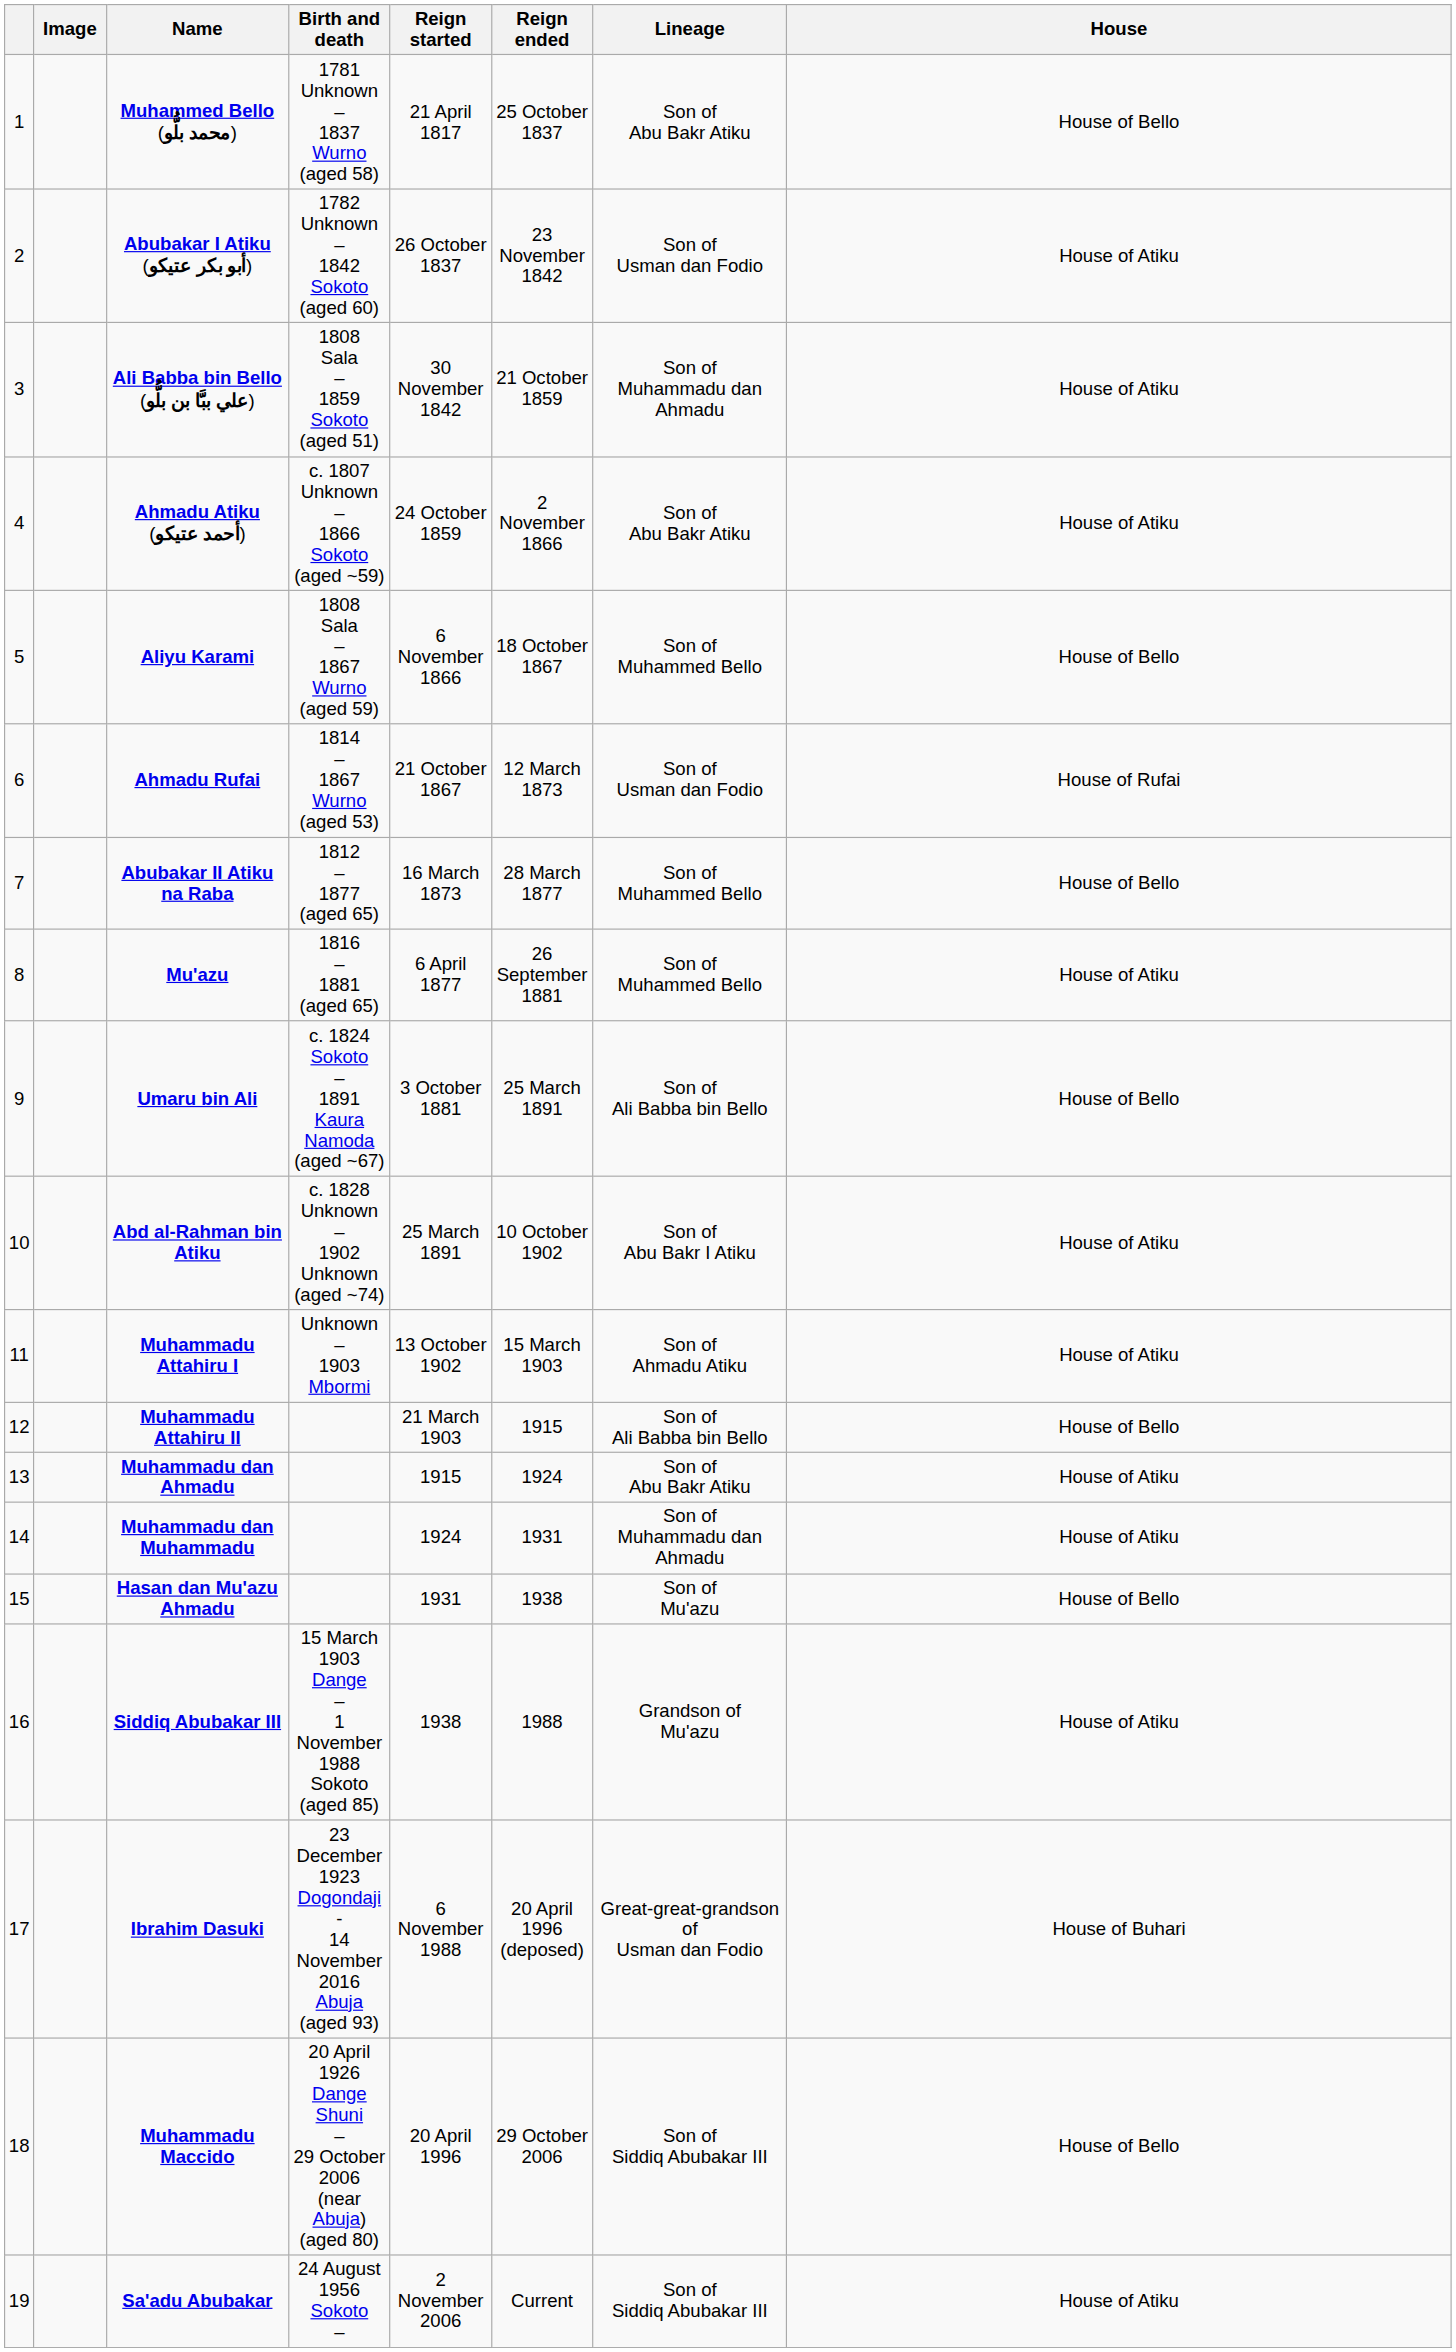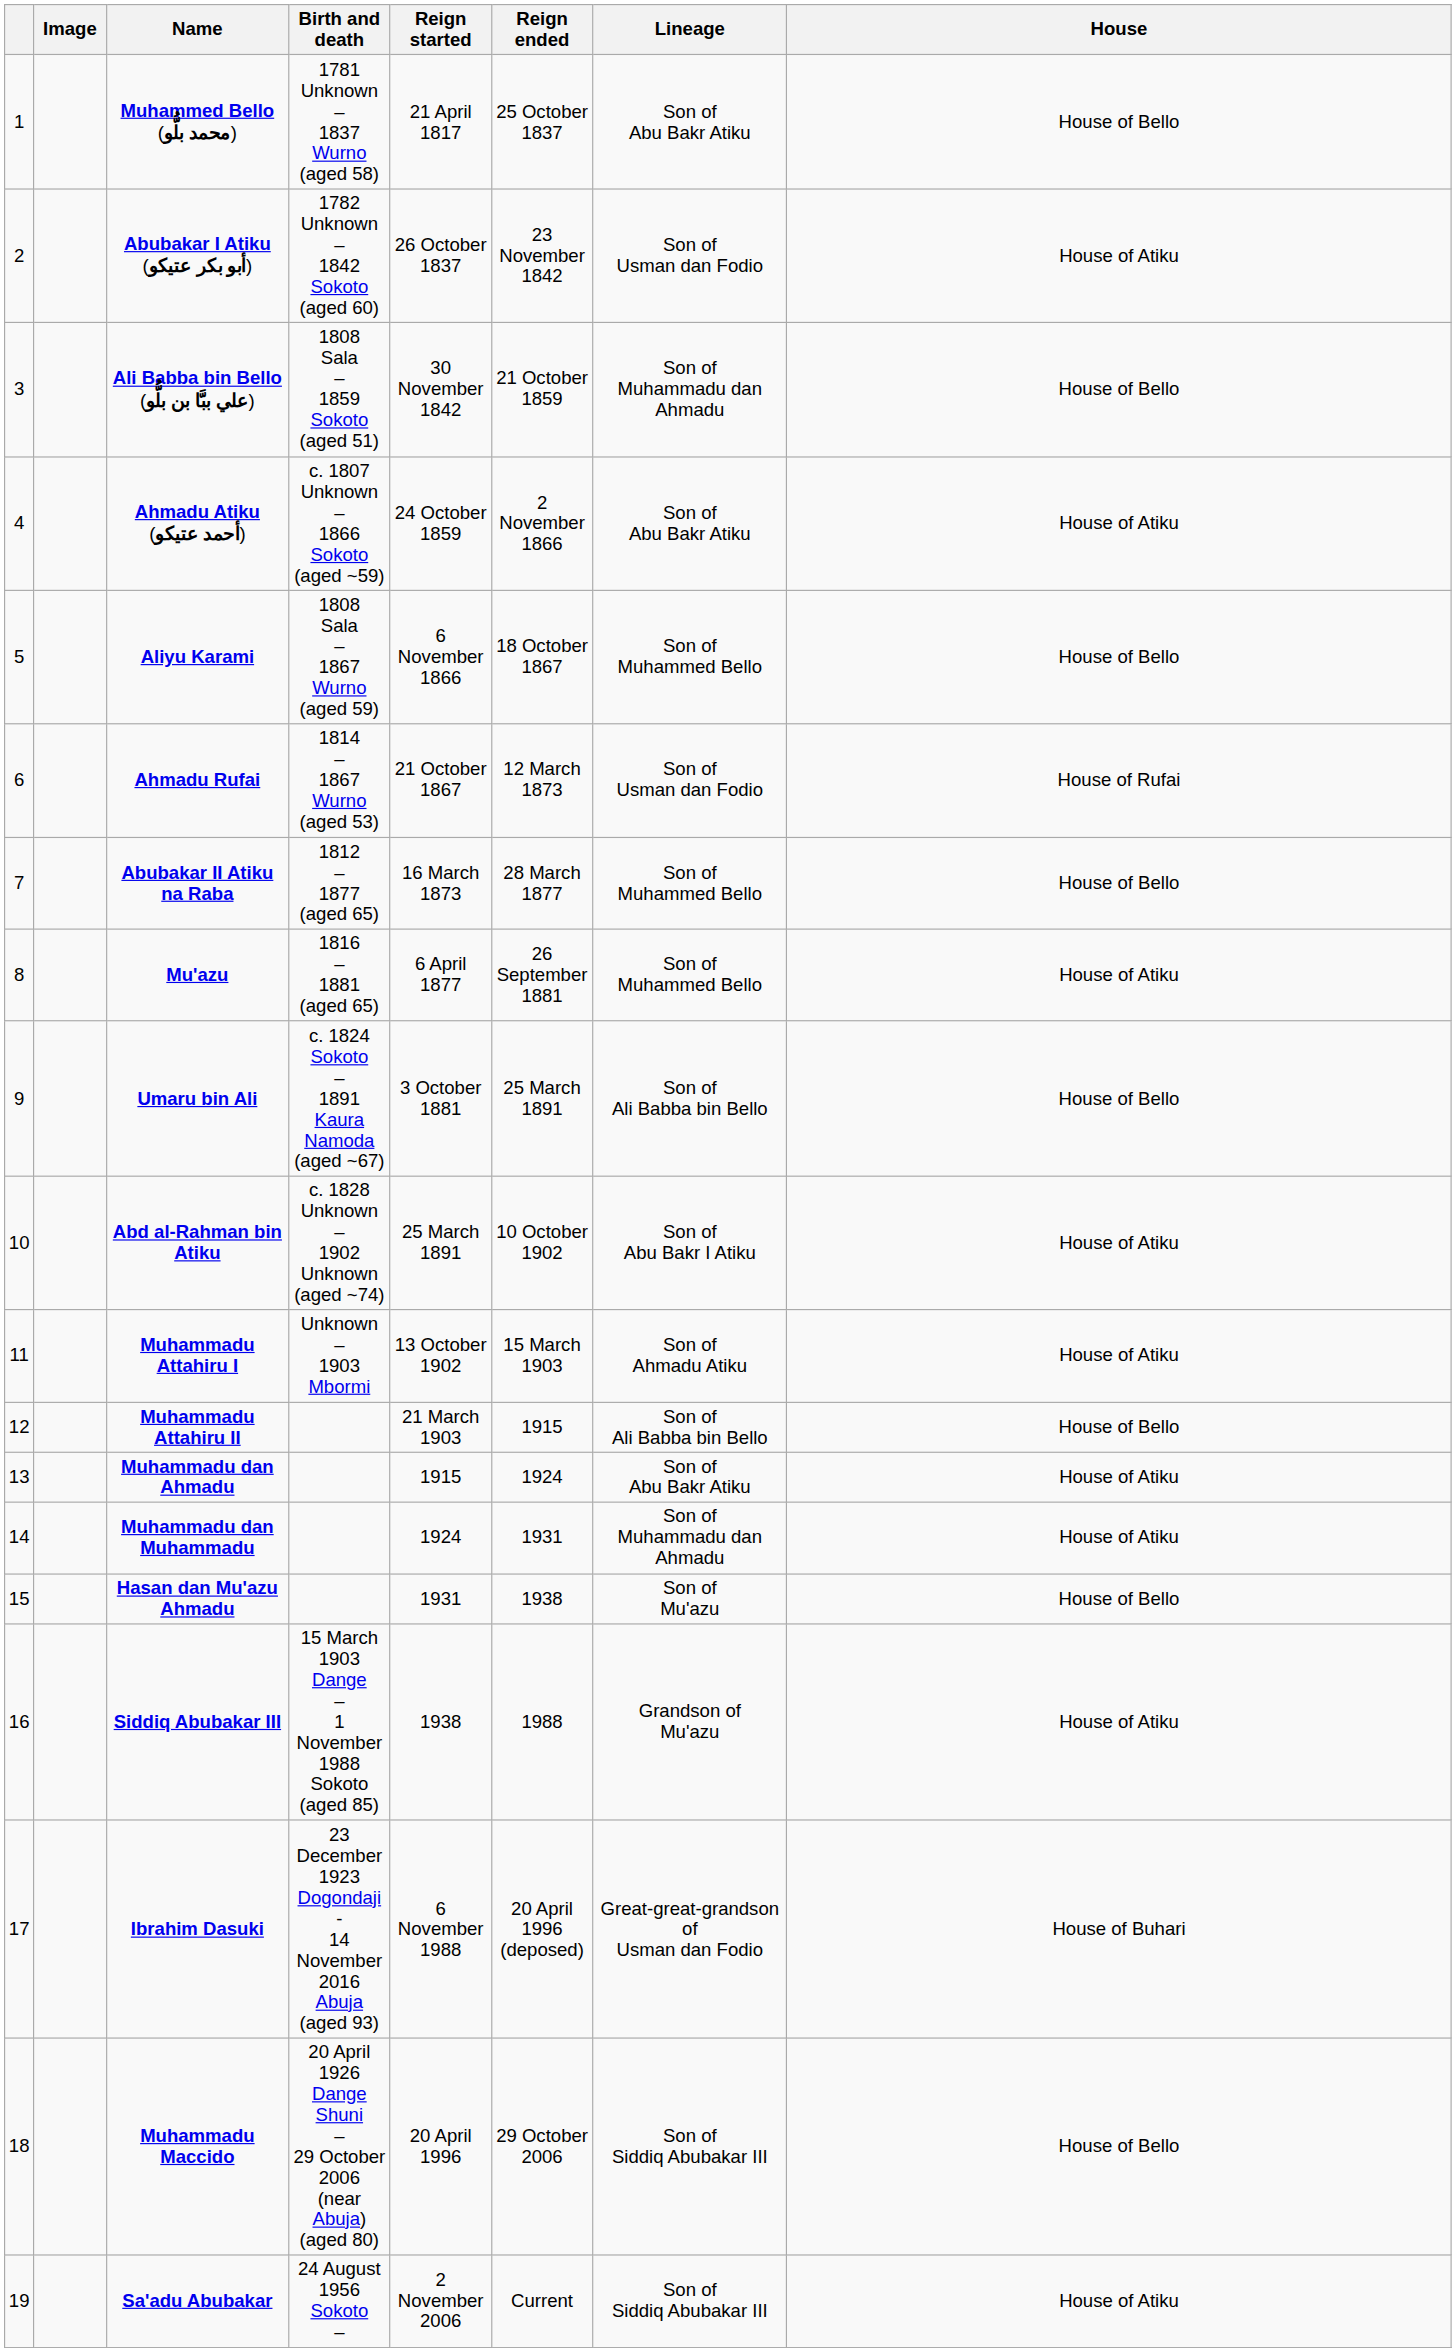Ali Babba bin Bello (علي ببَّا بن بلُّو) | House: House of Atiku -> House of Bello
